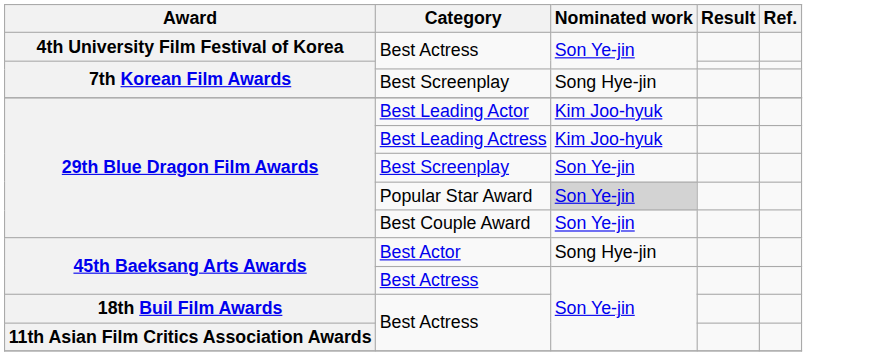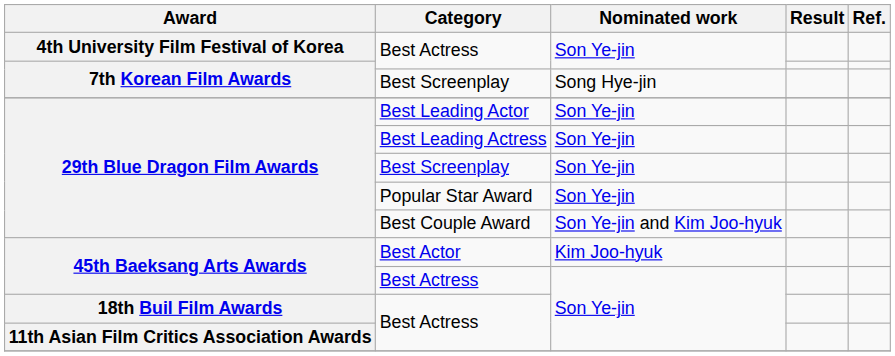Best Leading Actor | Nominated work: Kim Joo-hyuk -> Son Ye-jin
Best Leading Actress | Nominated work: Kim Joo-hyuk -> Son Ye-jin
Popular Star Award | Nominated work: lightgrey background -> no background
Best Couple Award | Nominated work: Son Ye-jin -> Son Ye-jin and Kim Joo-hyuk
Best Actor | Nominated work: Song Hye-jin -> Kim Joo-hyuk
